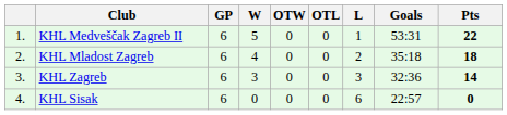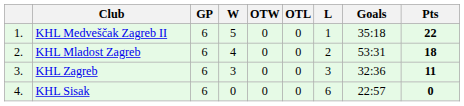KHL Medveščak Zagreb II | Goals: 53:31 -> 35:18
KHL Mladost Zagreb | Goals: 35:18 -> 53:31
KHL Zagreb | Pts: 14 -> 11
